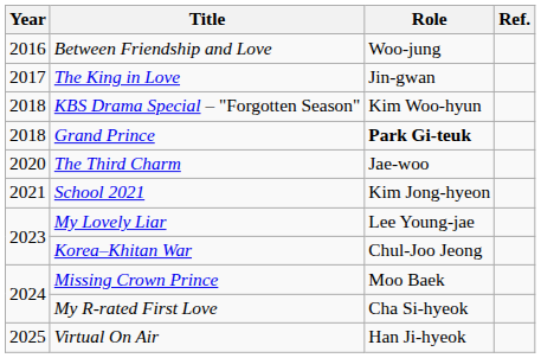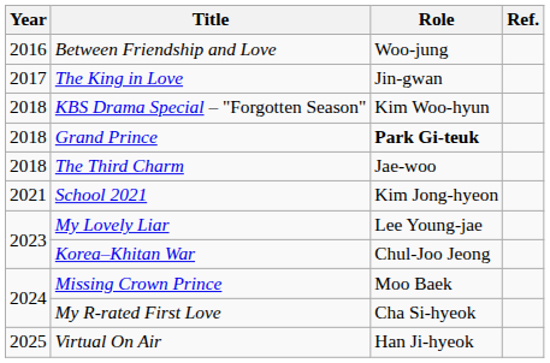The Third Charm | Year: 2020 -> 2018
